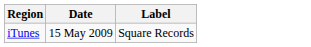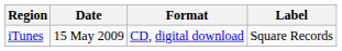+ column: Format | CD, digital download
